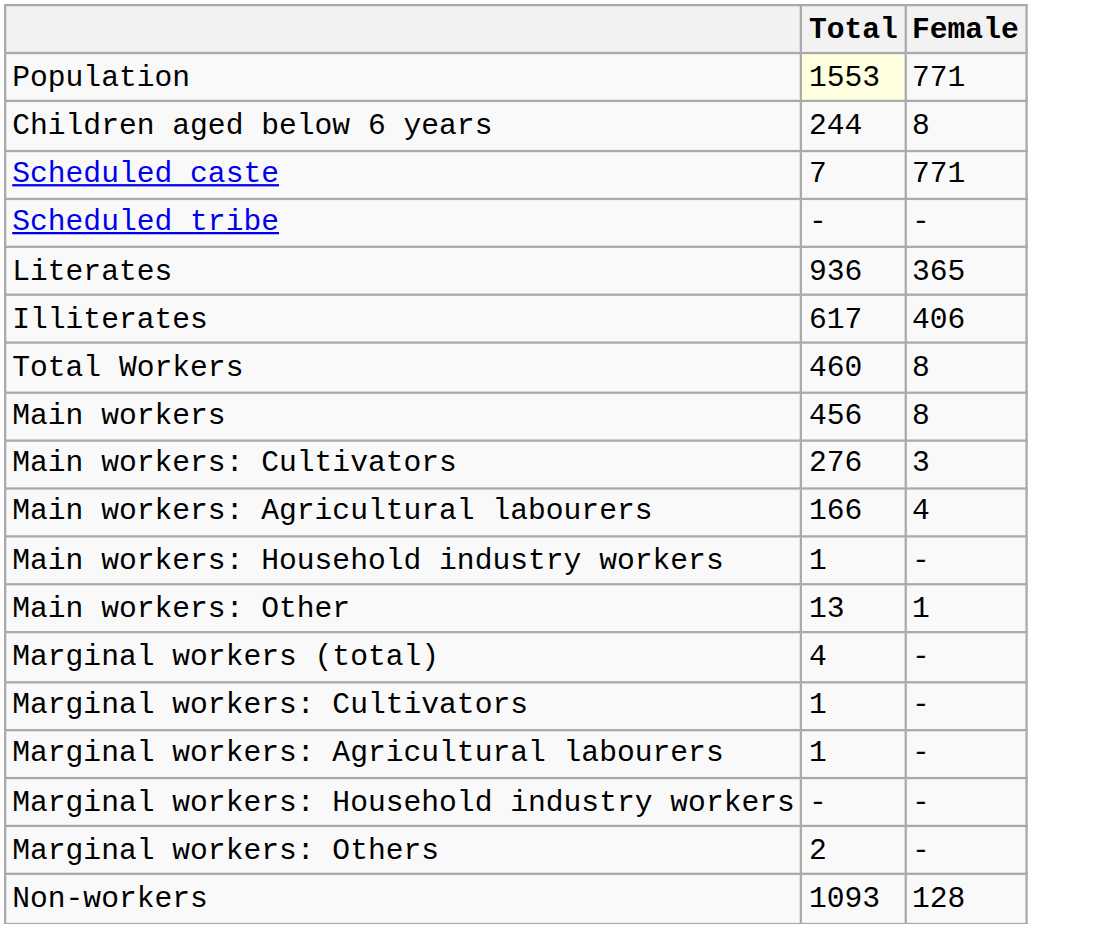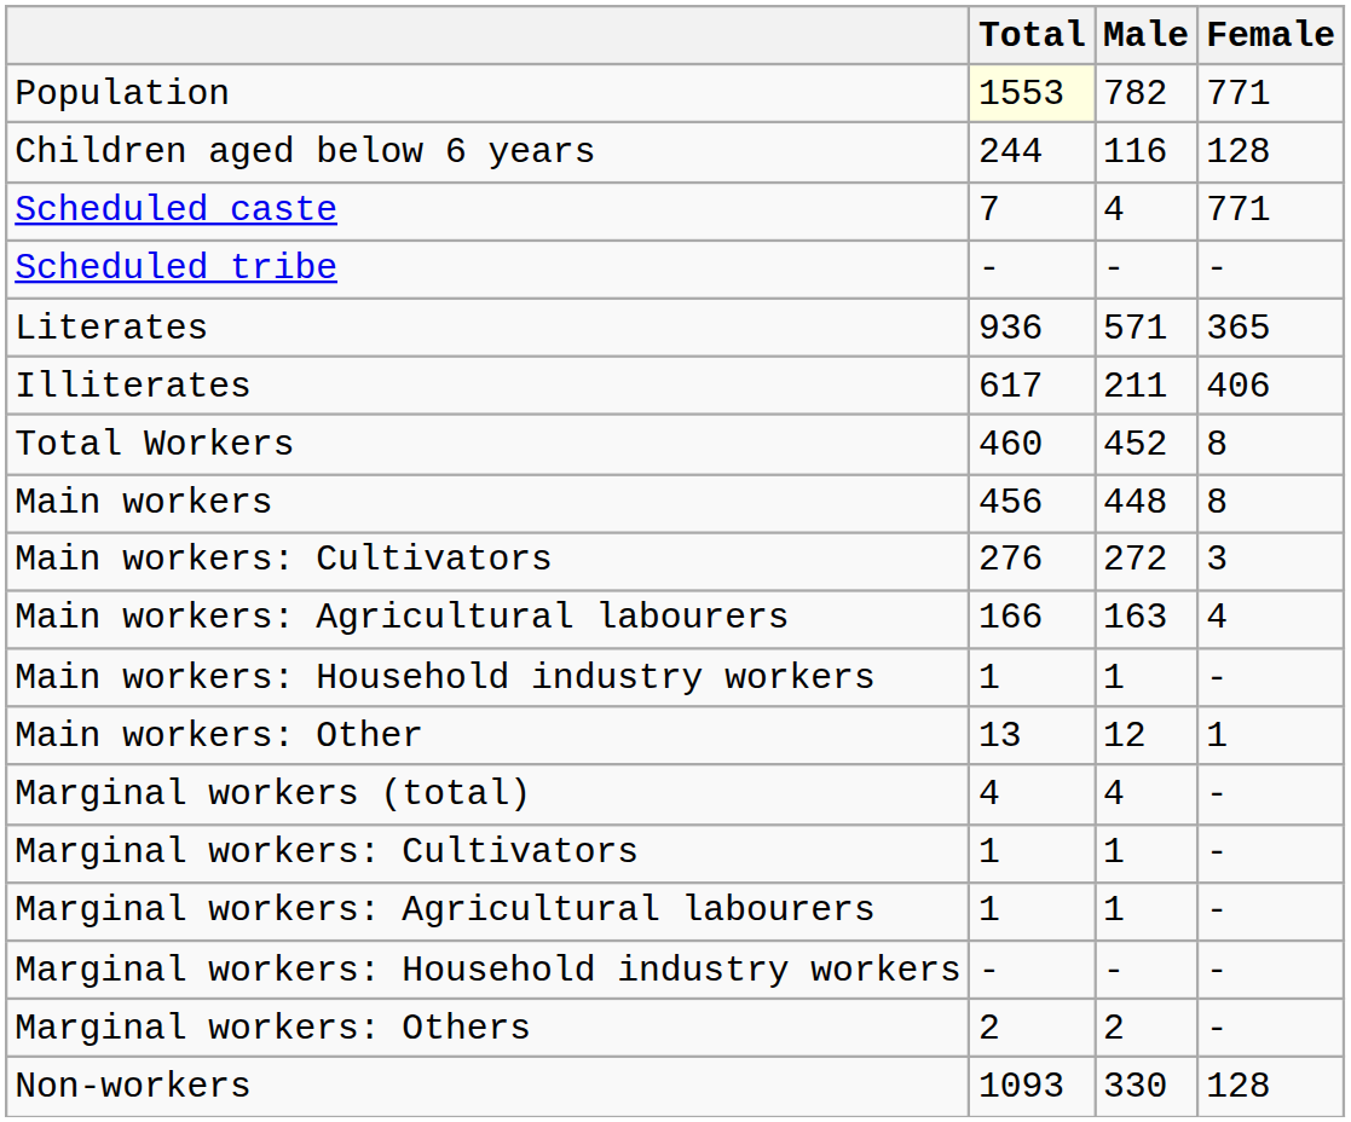+ column: Male | 782 | 116 | 4 | - | 571 | 211 | 452 | 448 | 272 | 163 | 1 | 12 | 4 | 1 | 1 | - | 2 | 330
Children aged below 6 years | Female: 8 -> 128
